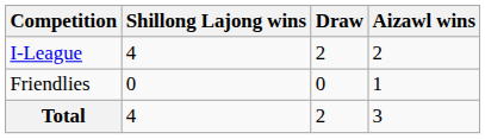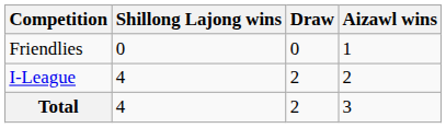rows swapped: I-League <-> Friendlies
